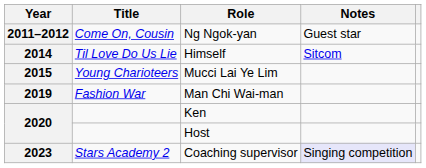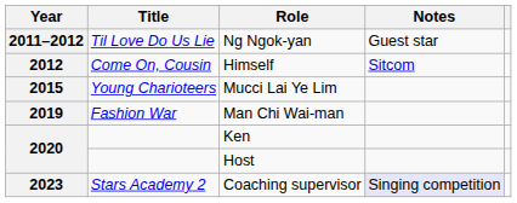Ng Ngok-yan | Title: Come On, Cousin -> Til Love Do Us Lie
Himself | Year: 2014 -> 2012
Himself | Title: Til Love Do Us Lie -> Come On, Cousin
